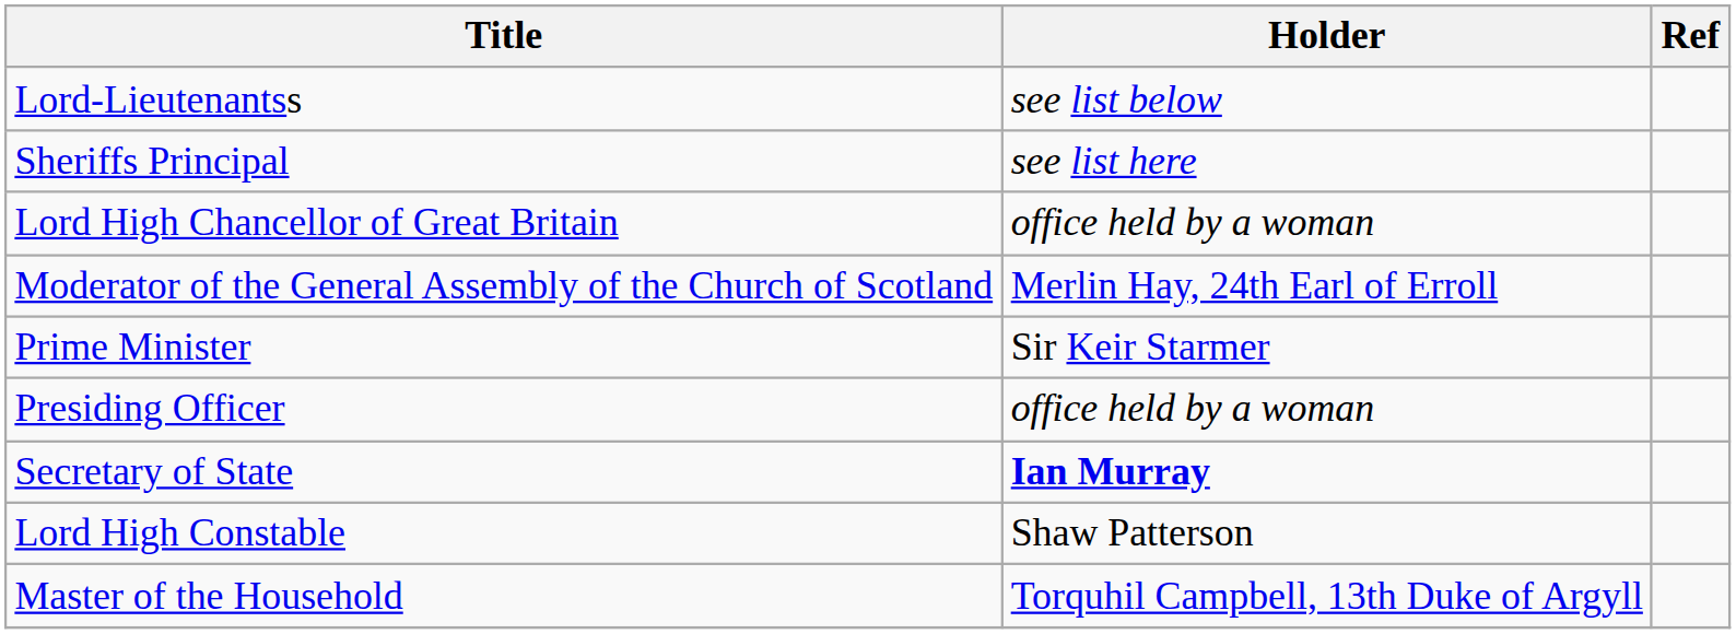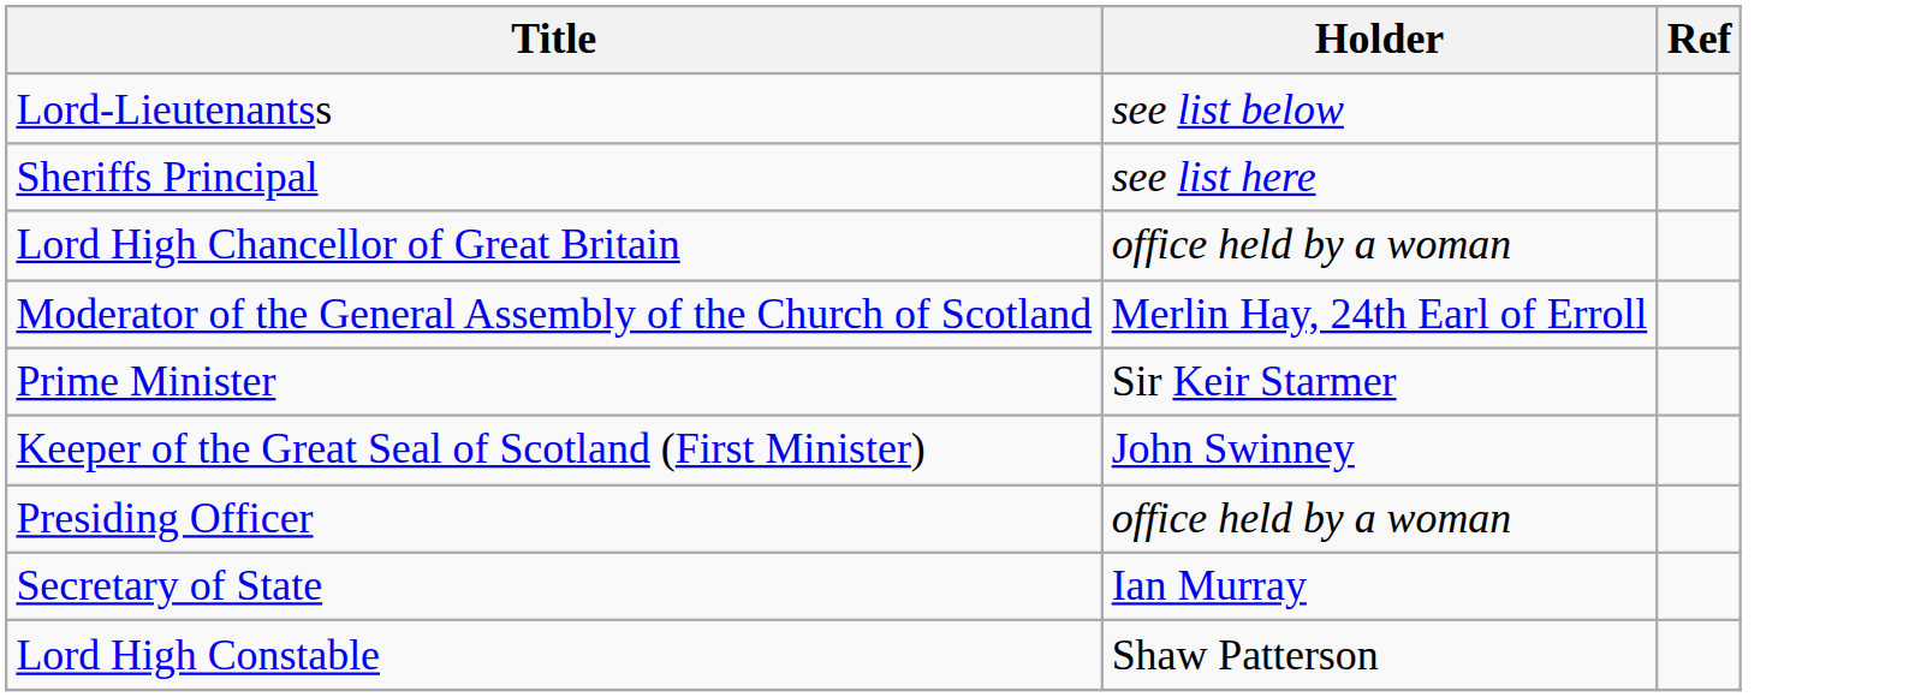+ row: Keeper of the Great Seal of Scotland (First Minister) | John Swinney
Secretary of State | Holder: bold -> normal
- row: Master of the Household | Torquhil Campbell, 13th Duke of Argyll
